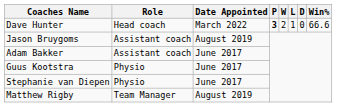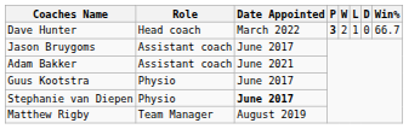Dave Hunter | Win%: 66.6 -> 66.7
Jason Bruygoms | Date Appointed: August 2019 -> June 2017
Adam Bakker | Date Appointed: June 2017 -> June 2021
Stephanie van Diepen | Date Appointed: normal -> bold
